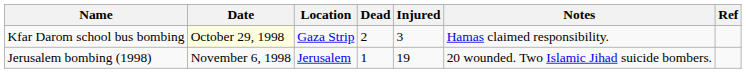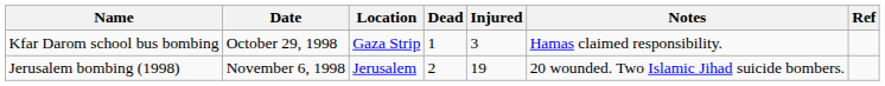Kfar Darom school bus bombing | Date: lightyellow background -> no background
Kfar Darom school bus bombing | Dead: 2 -> 1
Jerusalem bombing (1998) | Dead: 1 -> 2
